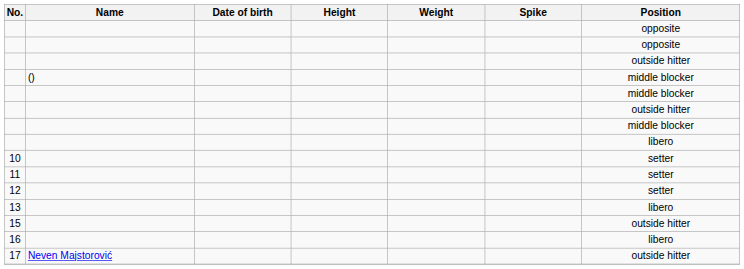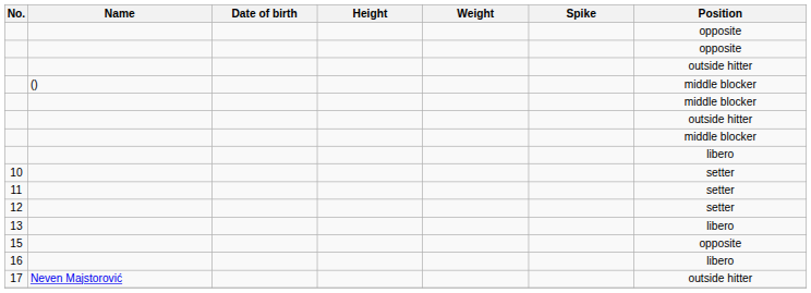15 | Position: outside hitter -> opposite
